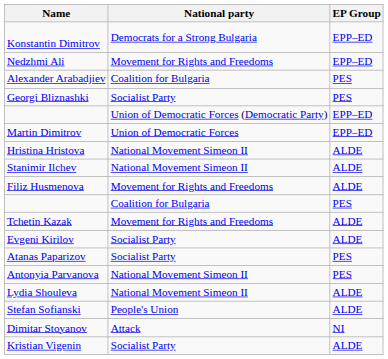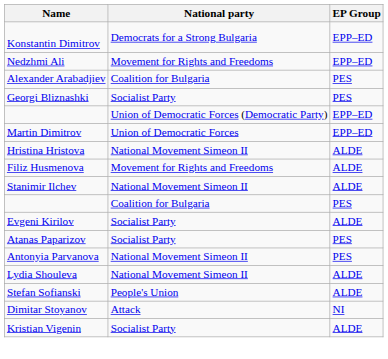rows swapped: Filiz Husmenova <-> Stanimir Ilchev
- row: Tchetin Kazak | Movement for Rights and Freedoms | ALDE
